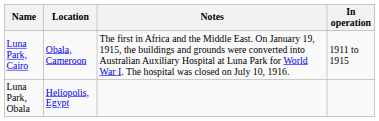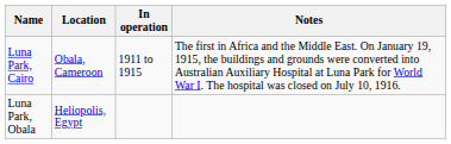columns swapped: In operation <-> Notes
